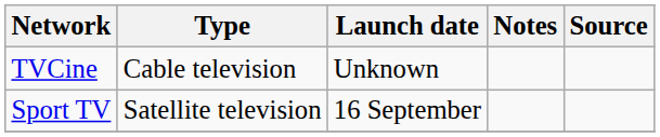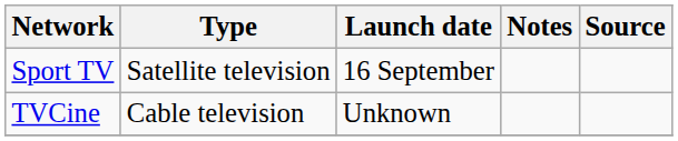rows swapped: TVCine <-> Sport TV
